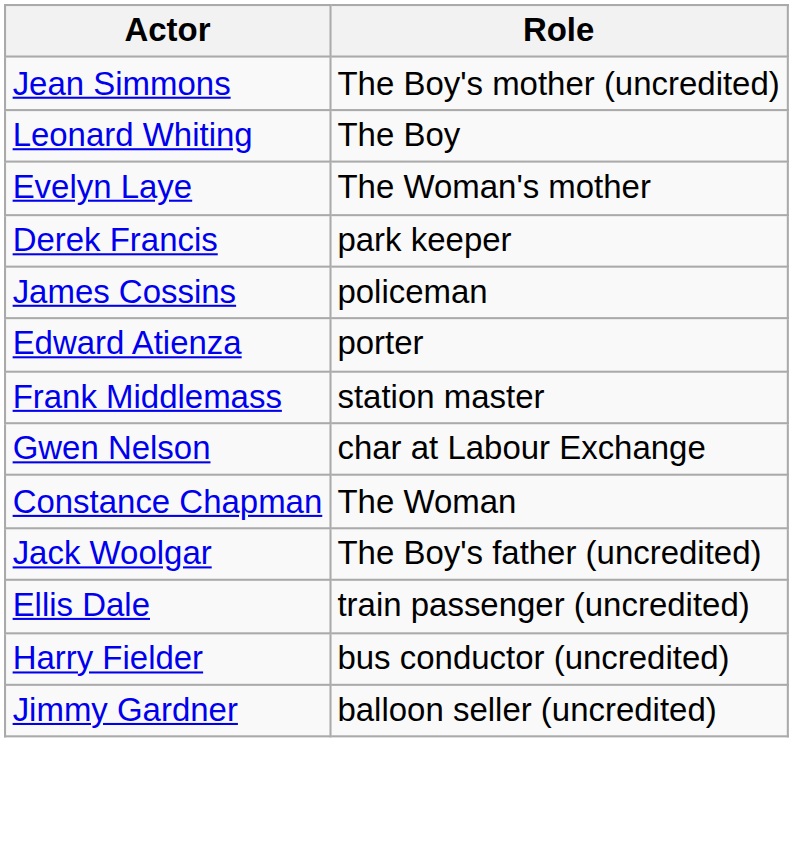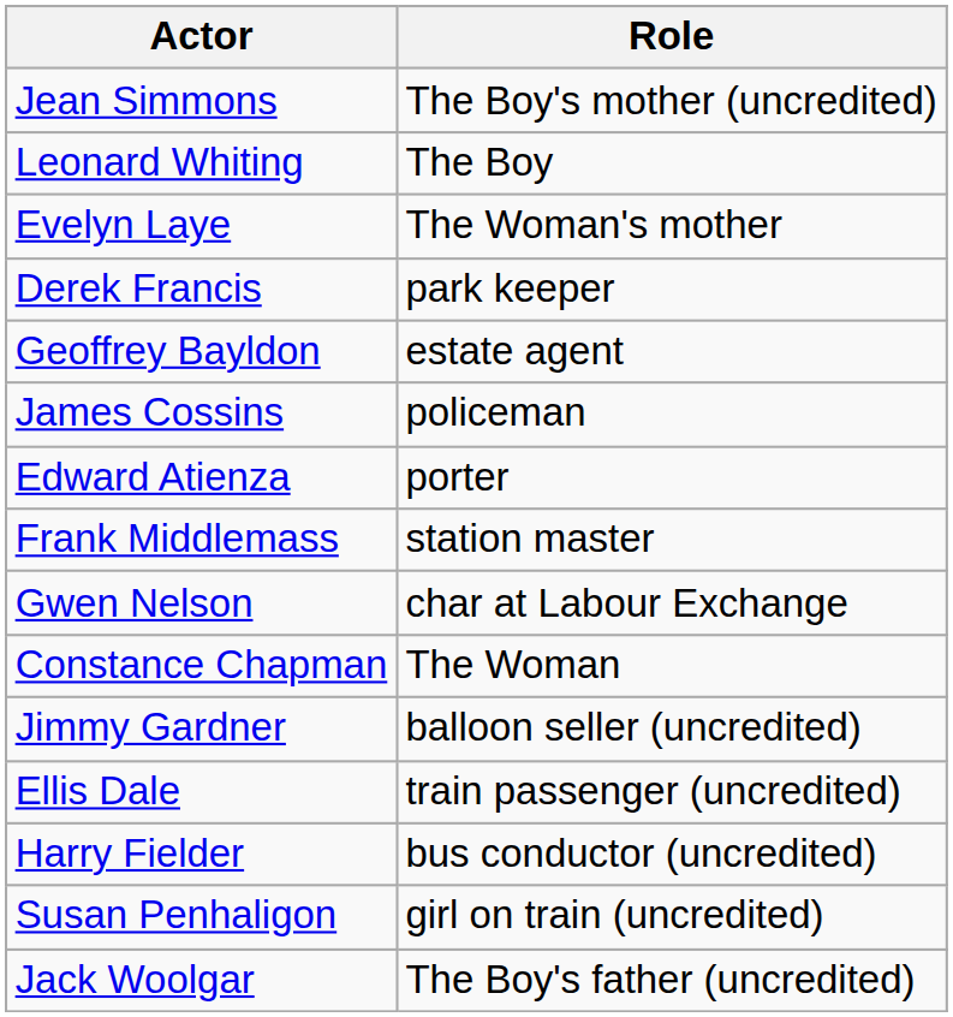+ row: Geoffrey Bayldon | estate agent
rows swapped: Jack Woolgar <-> Jimmy Gardner
+ row: Susan Penhaligon | girl on train (uncredited)
